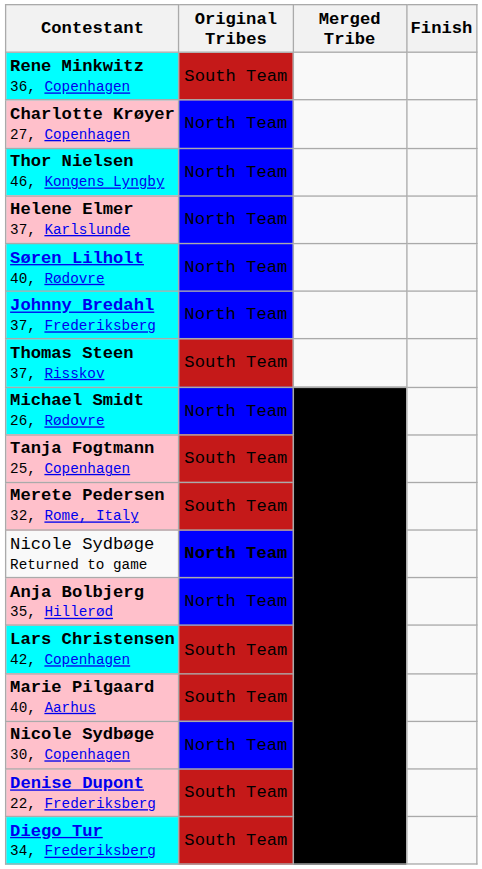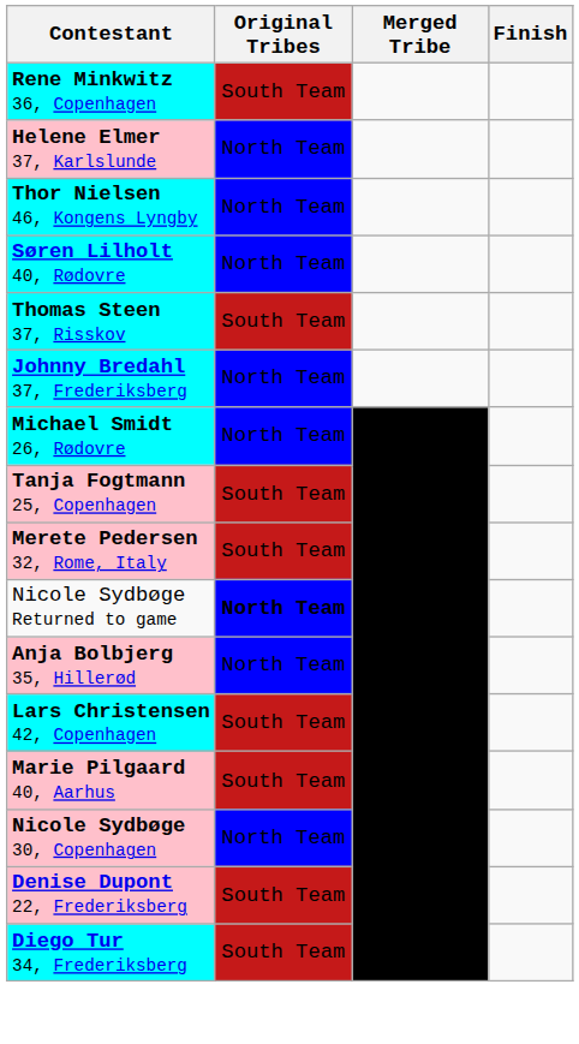- row: Charlotte Krøyer 27, Copenhagen | North Team
rows swapped: Thor Nielsen 46, Kongens Lyngby <-> Helene Elmer 37, Karlslunde
rows swapped: Johnny Bredahl 37, Frederiksberg <-> Thomas Steen 37, Risskov
